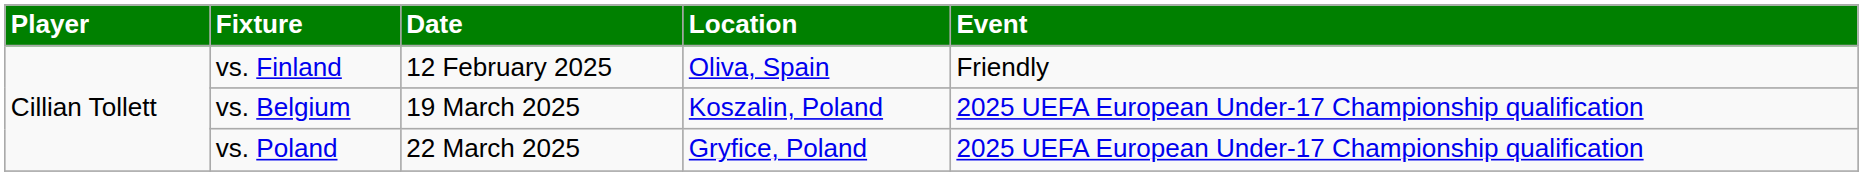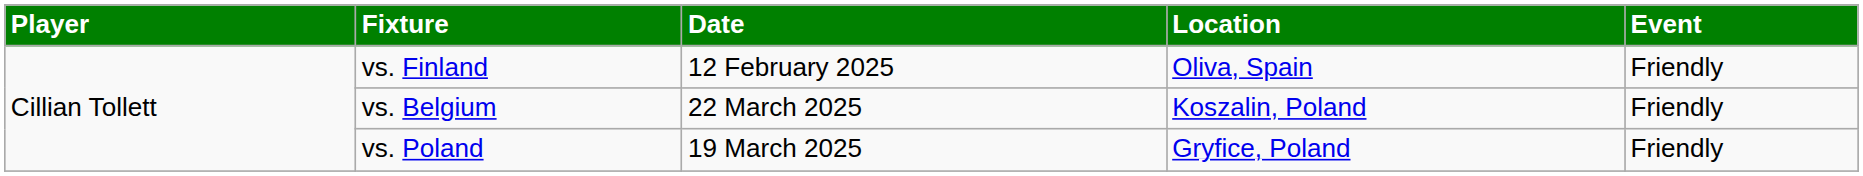vs. Belgium | Date: 19 March 2025 -> 22 March 2025
vs. Belgium | Event: 2025 UEFA European Under-17 Championship qualification -> Friendly
vs. Poland | Date: 22 March 2025 -> 19 March 2025
vs. Poland | Event: 2025 UEFA European Under-17 Championship qualification -> Friendly
